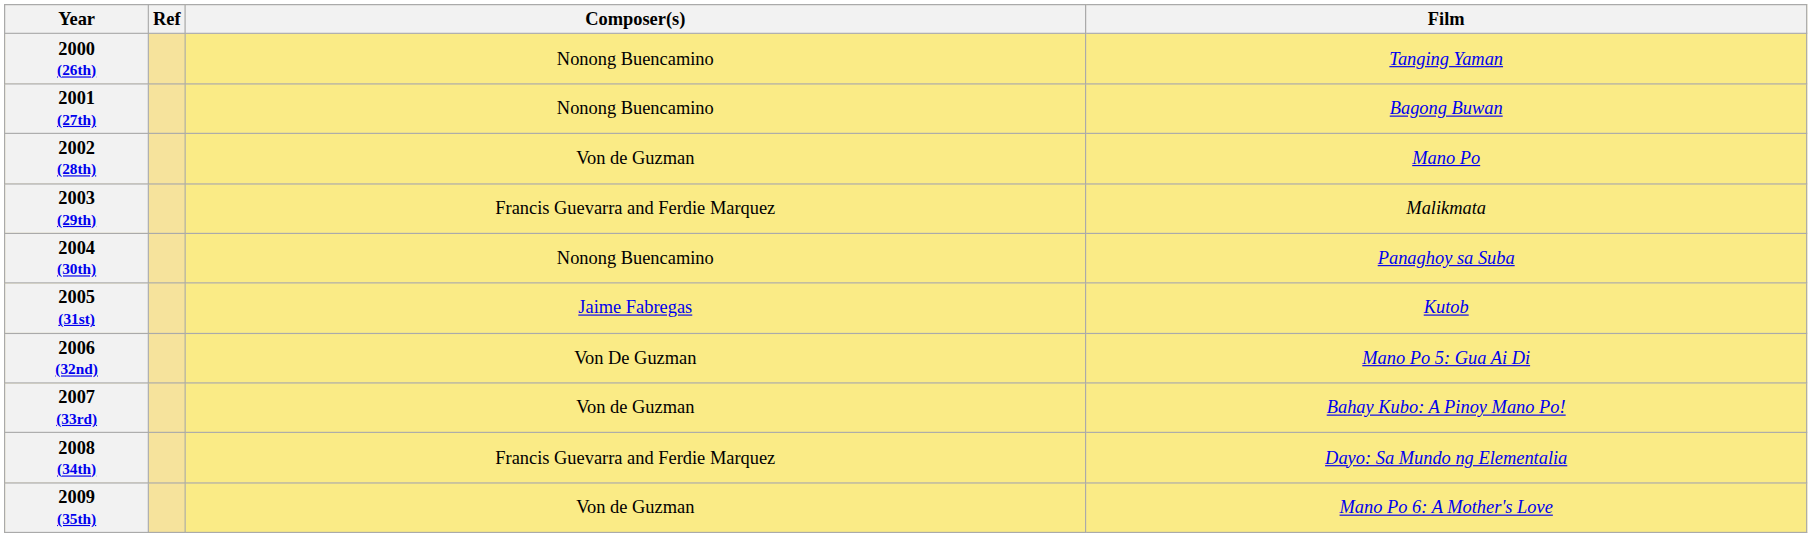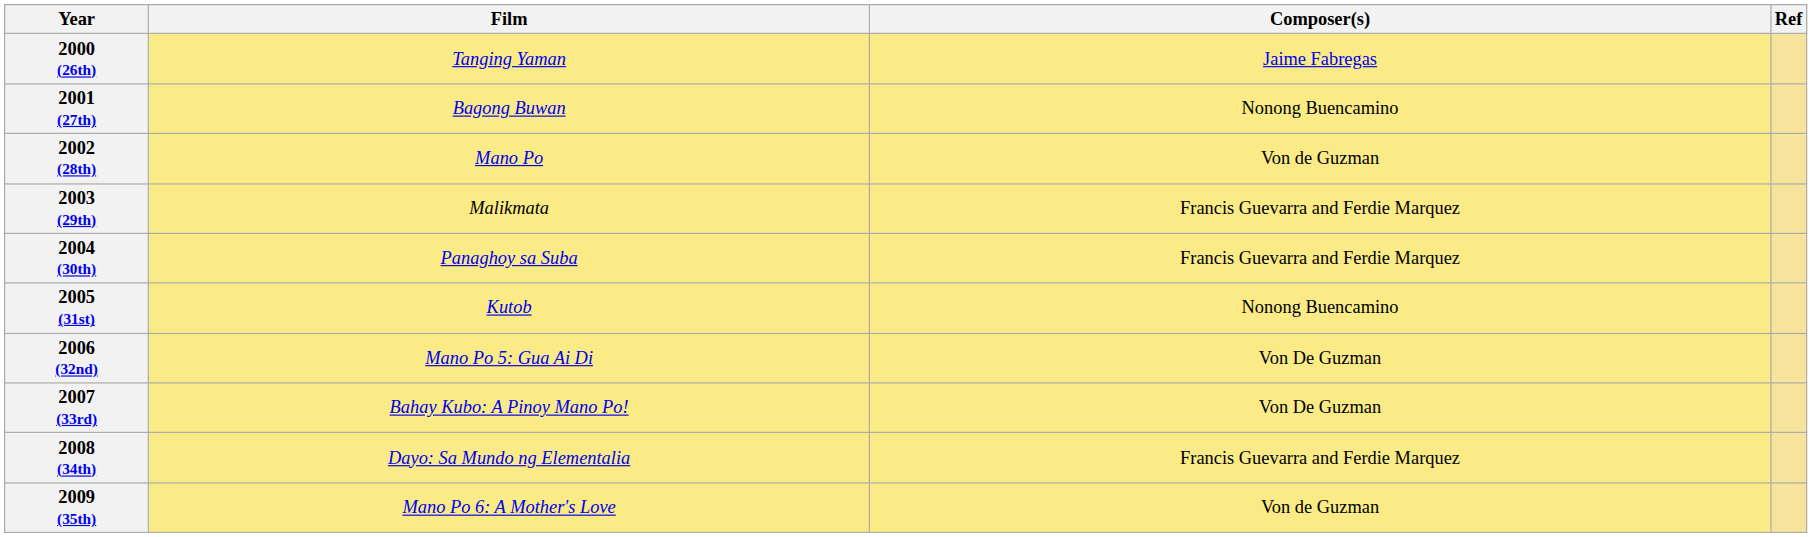columns swapped: Film <-> Ref
2000 (26th) | Composer(s): Nonong Buencamino -> Jaime Fabregas
2004 (30th) | Composer(s): Nonong Buencamino -> Francis Guevarra and Ferdie Marquez
2005 (31st) | Composer(s): Jaime Fabregas -> Nonong Buencamino
2007 (33rd) | Composer(s): Von de Guzman -> Von De Guzman
